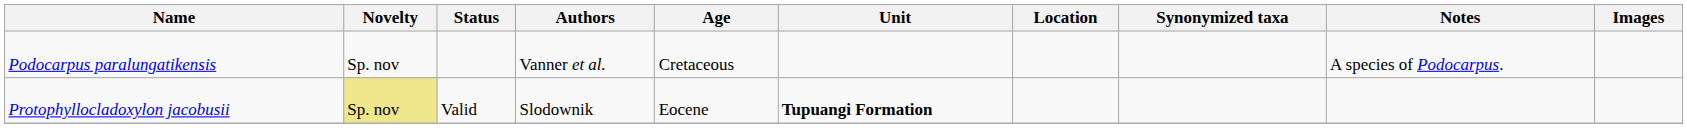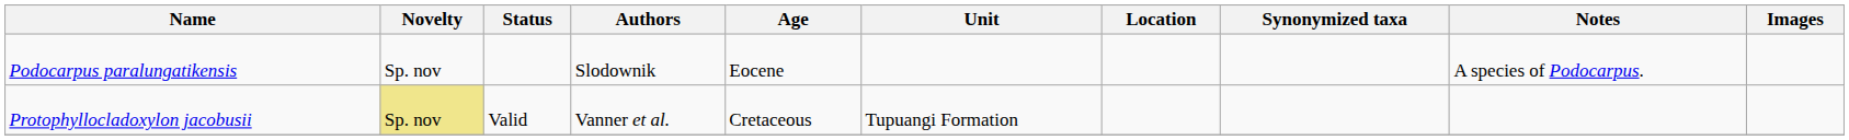Podocarpus paralungatikensis | Authors: Vanner et al. -> Slodownik
Podocarpus paralungatikensis | Age: Cretaceous -> Eocene
Protophyllocladoxylon jacobusii | Authors: Slodownik -> Vanner et al.
Protophyllocladoxylon jacobusii | Age: Eocene -> Cretaceous
Protophyllocladoxylon jacobusii | Unit: bold -> normal
